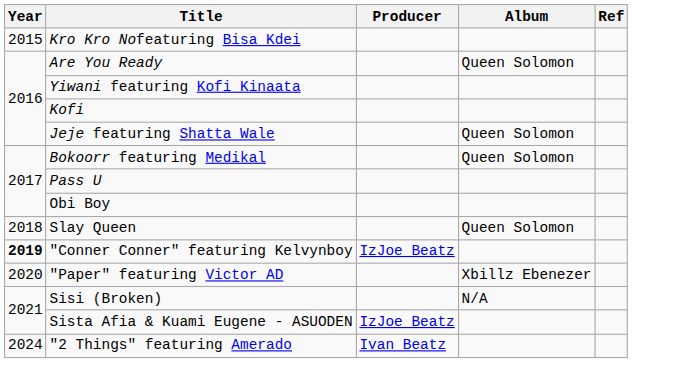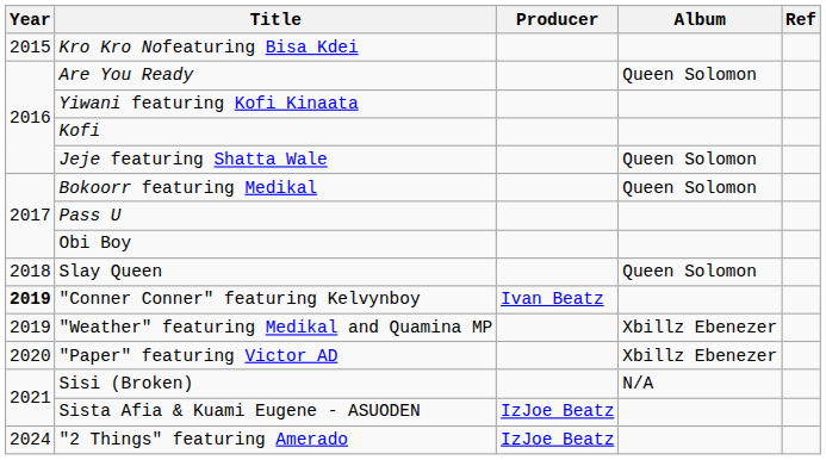"Conner Conner" featuring Kelvynboy | Producer: IzJoe Beatz -> Ivan Beatz
+ row: 2019 | "Weather" featuring Medikal and Quamina MP | Xbillz Ebenezer
"2 Things" featuring Amerado | Producer: Ivan Beatz -> IzJoe Beatz
